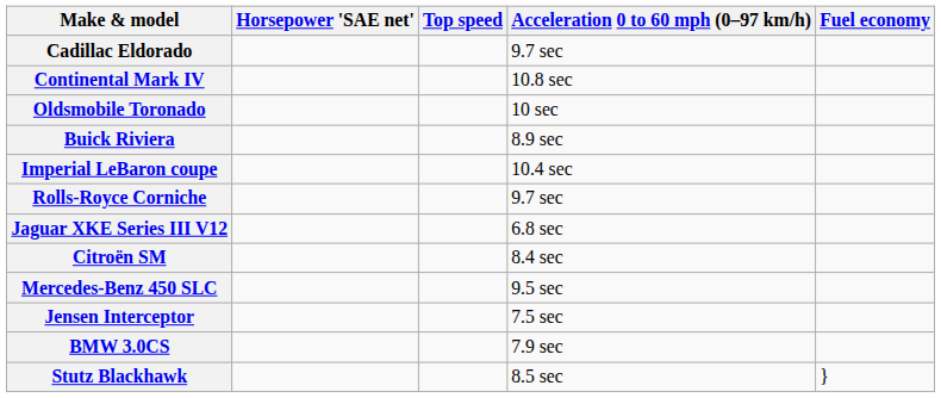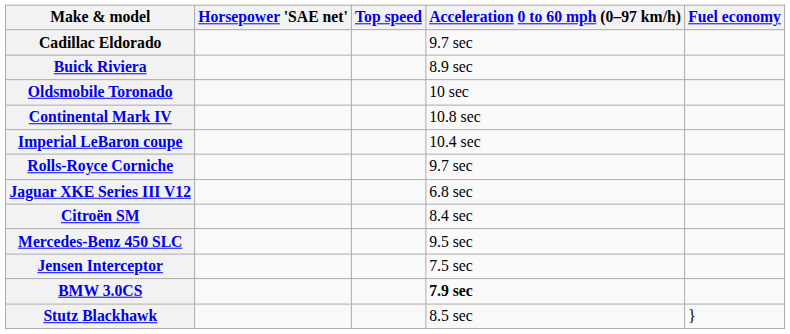rows swapped: Continental Mark IV <-> Buick Riviera
BMW 3.0CS | Acceleration 0 to 60 mph (0–97 km/h): normal -> bold
